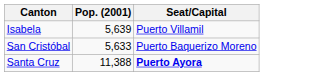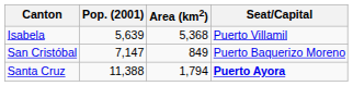+ column: Area (km2) | 5,368 | 849 | 1,794
San Cristóbal | Pop. (2001): 5,633 -> 7,147
